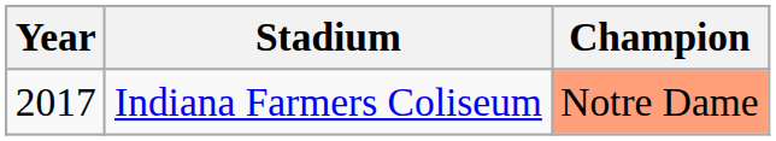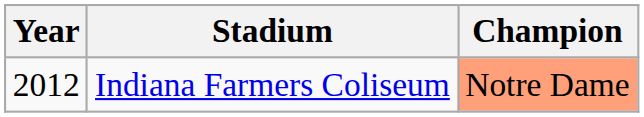Indiana Farmers Coliseum | Year: 2017 -> 2012
